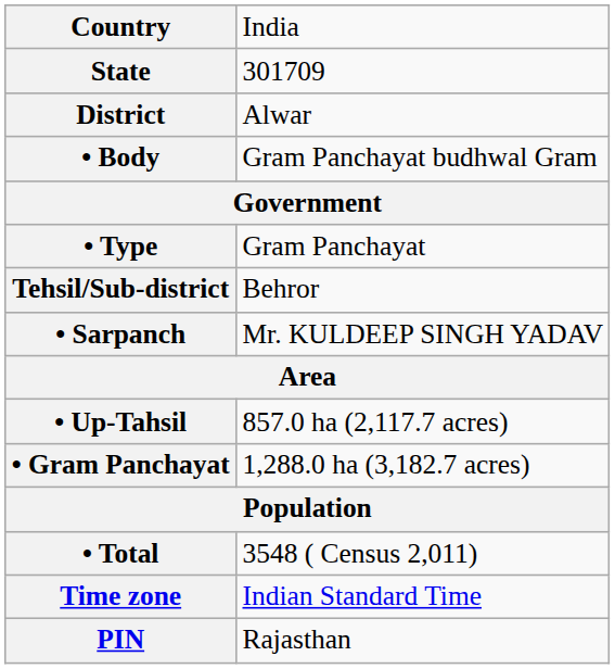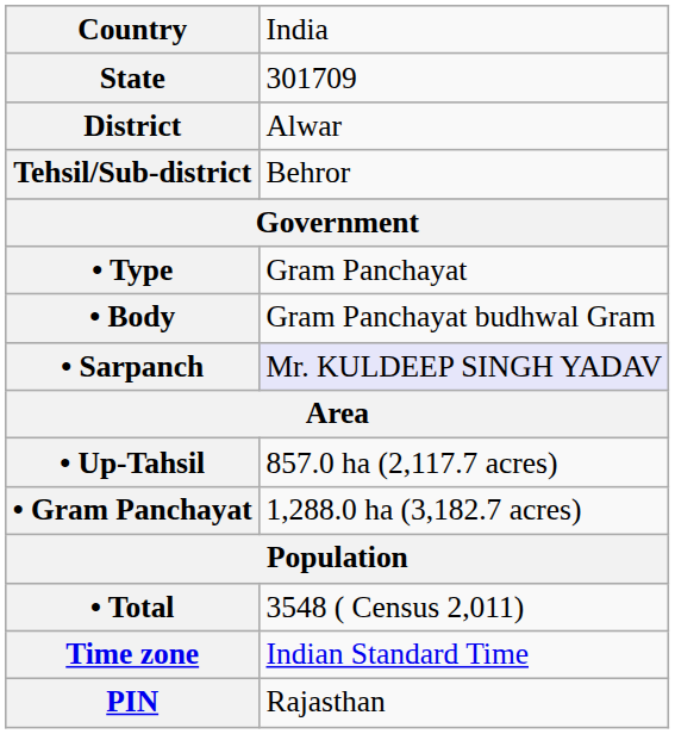rows swapped: Tehsil/Sub-district <-> • Body
• Sarpanch | column 2: no background -> lavender background
